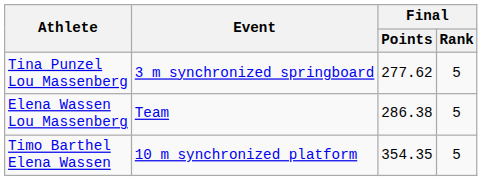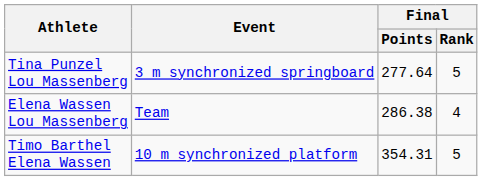Tina Punzel Lou Massenberg | Final / Points: 277.62 -> 277.64
Elena Wassen Lou Massenberg | Final / Rank: 5 -> 4
Timo Barthel Elena Wassen | Final / Points: 354.35 -> 354.31
